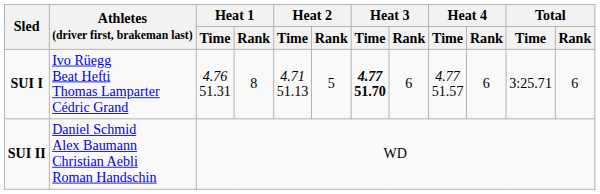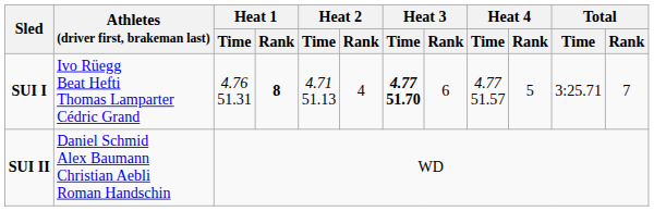SUI I | Heat 1 / Rank: normal -> bold
SUI I | Heat 2 / Rank: 5 -> 4
SUI I | Heat 4 / Rank: 6 -> 5
SUI I | Total / Rank: 6 -> 7
